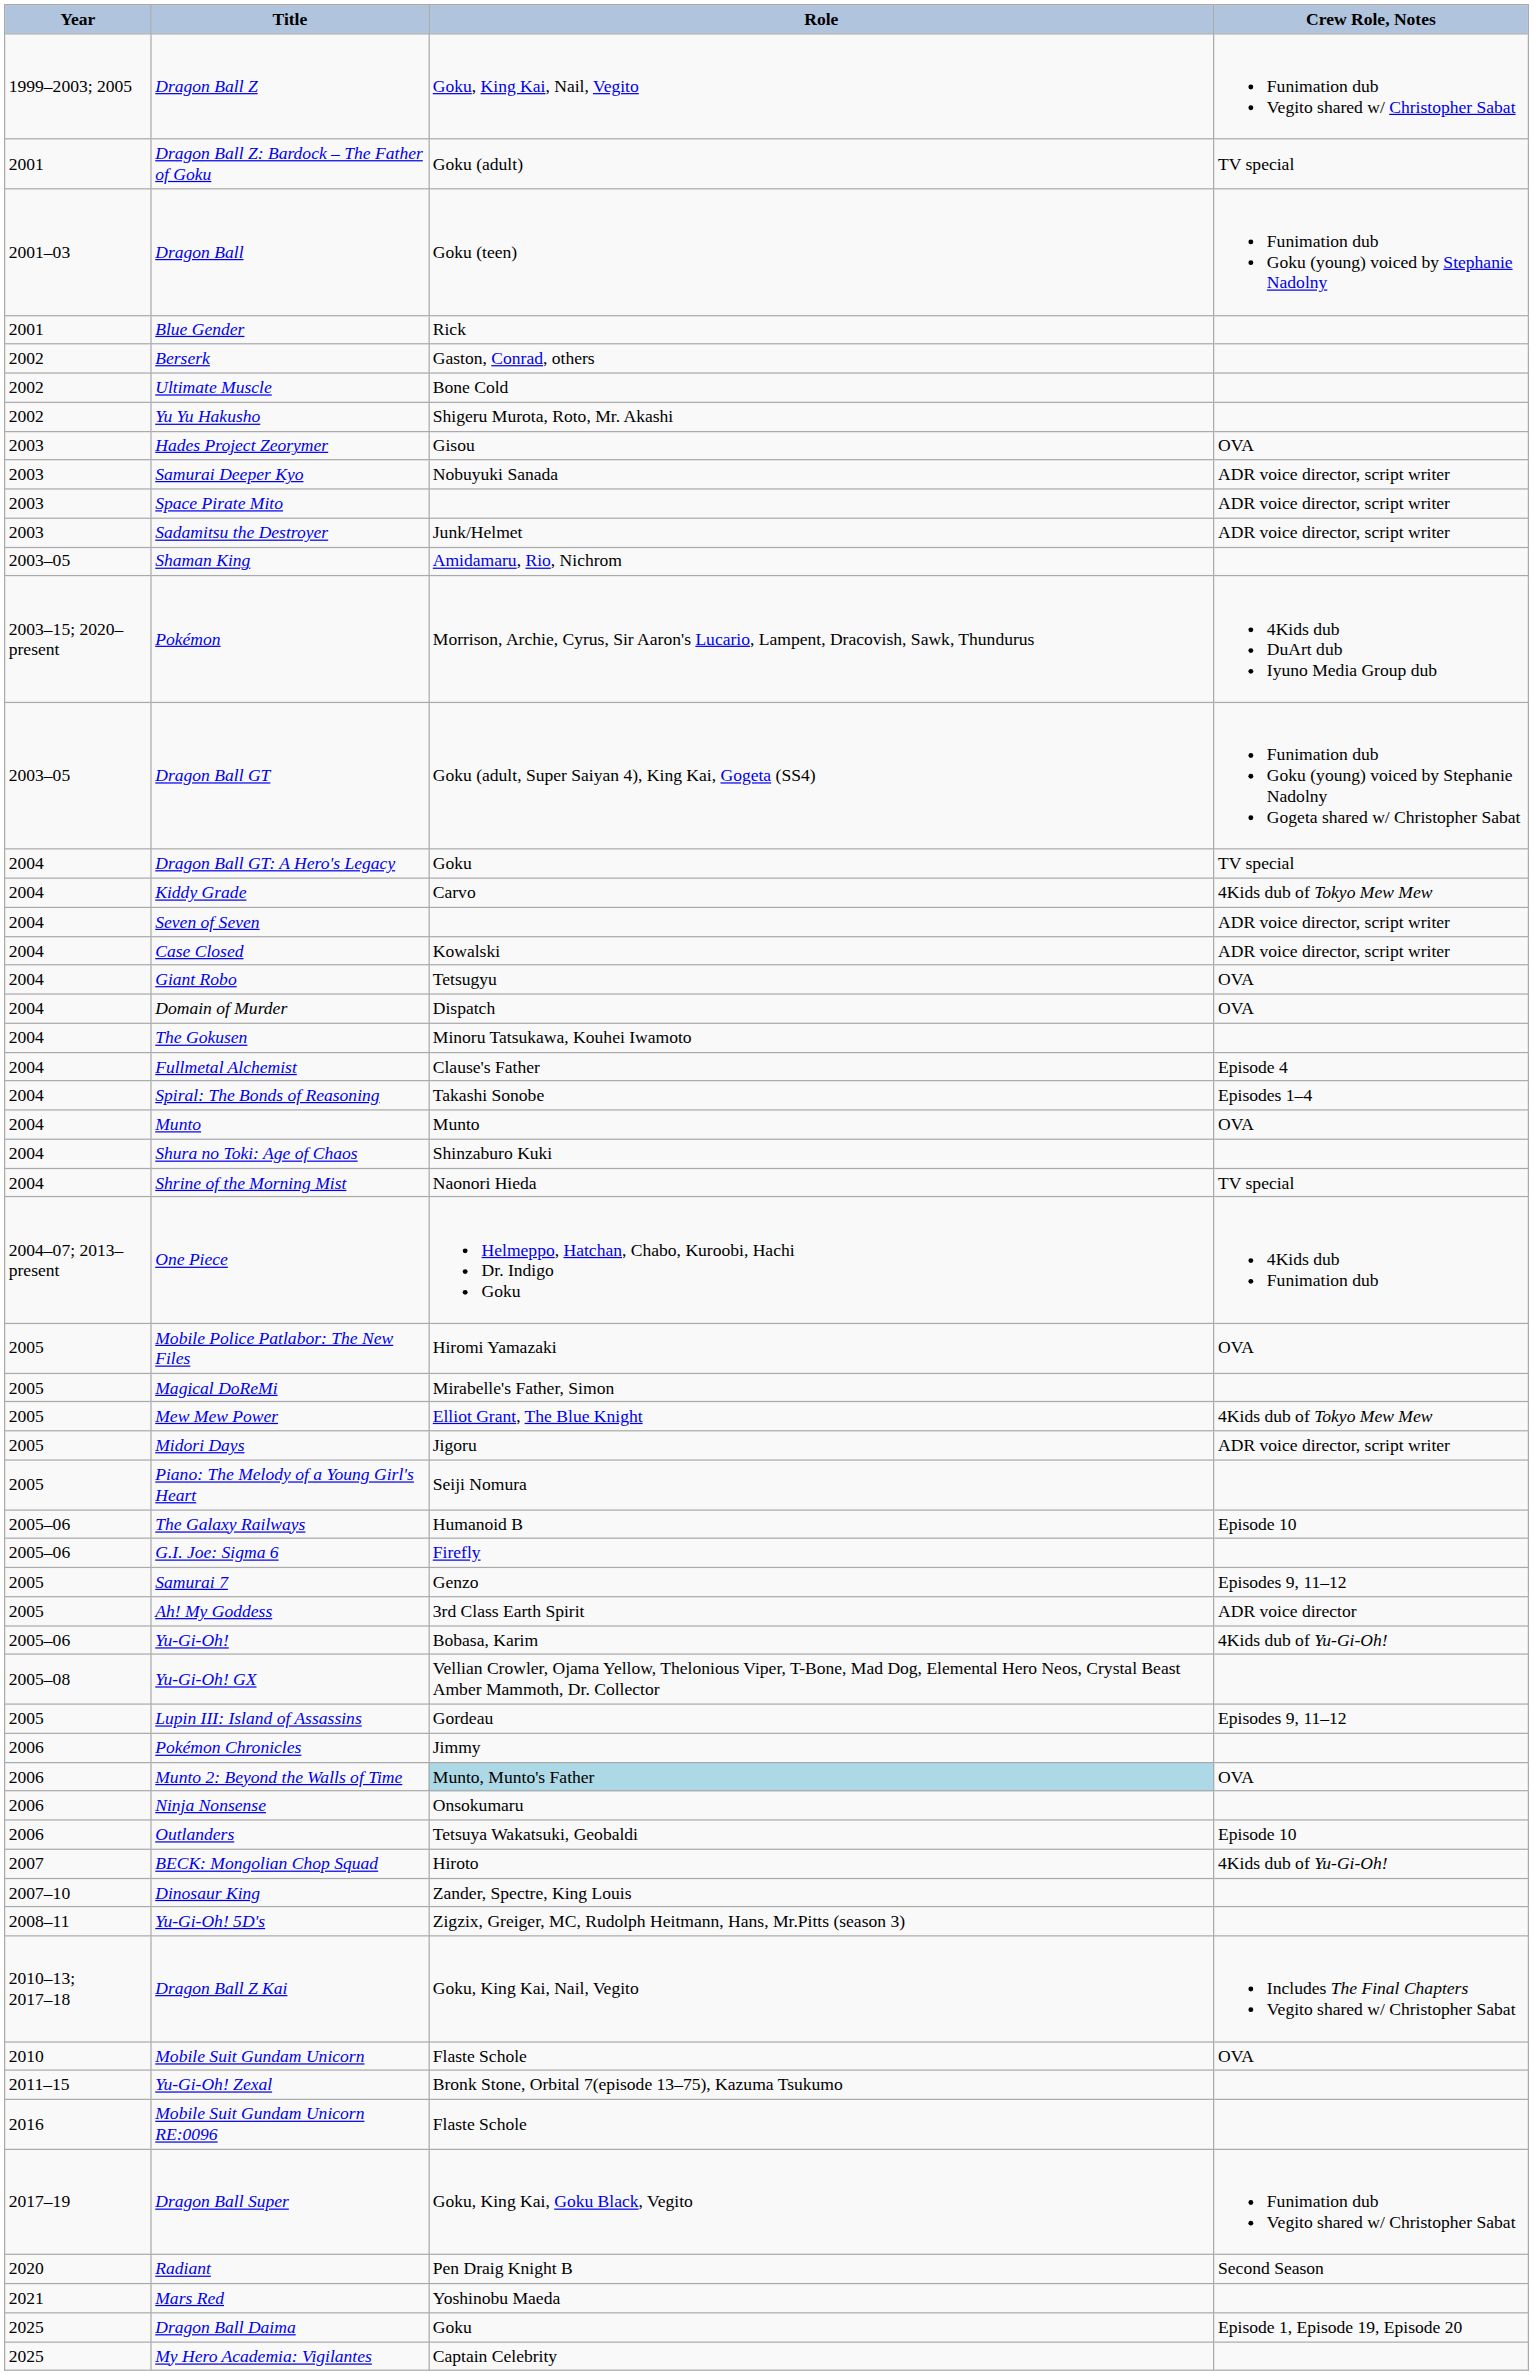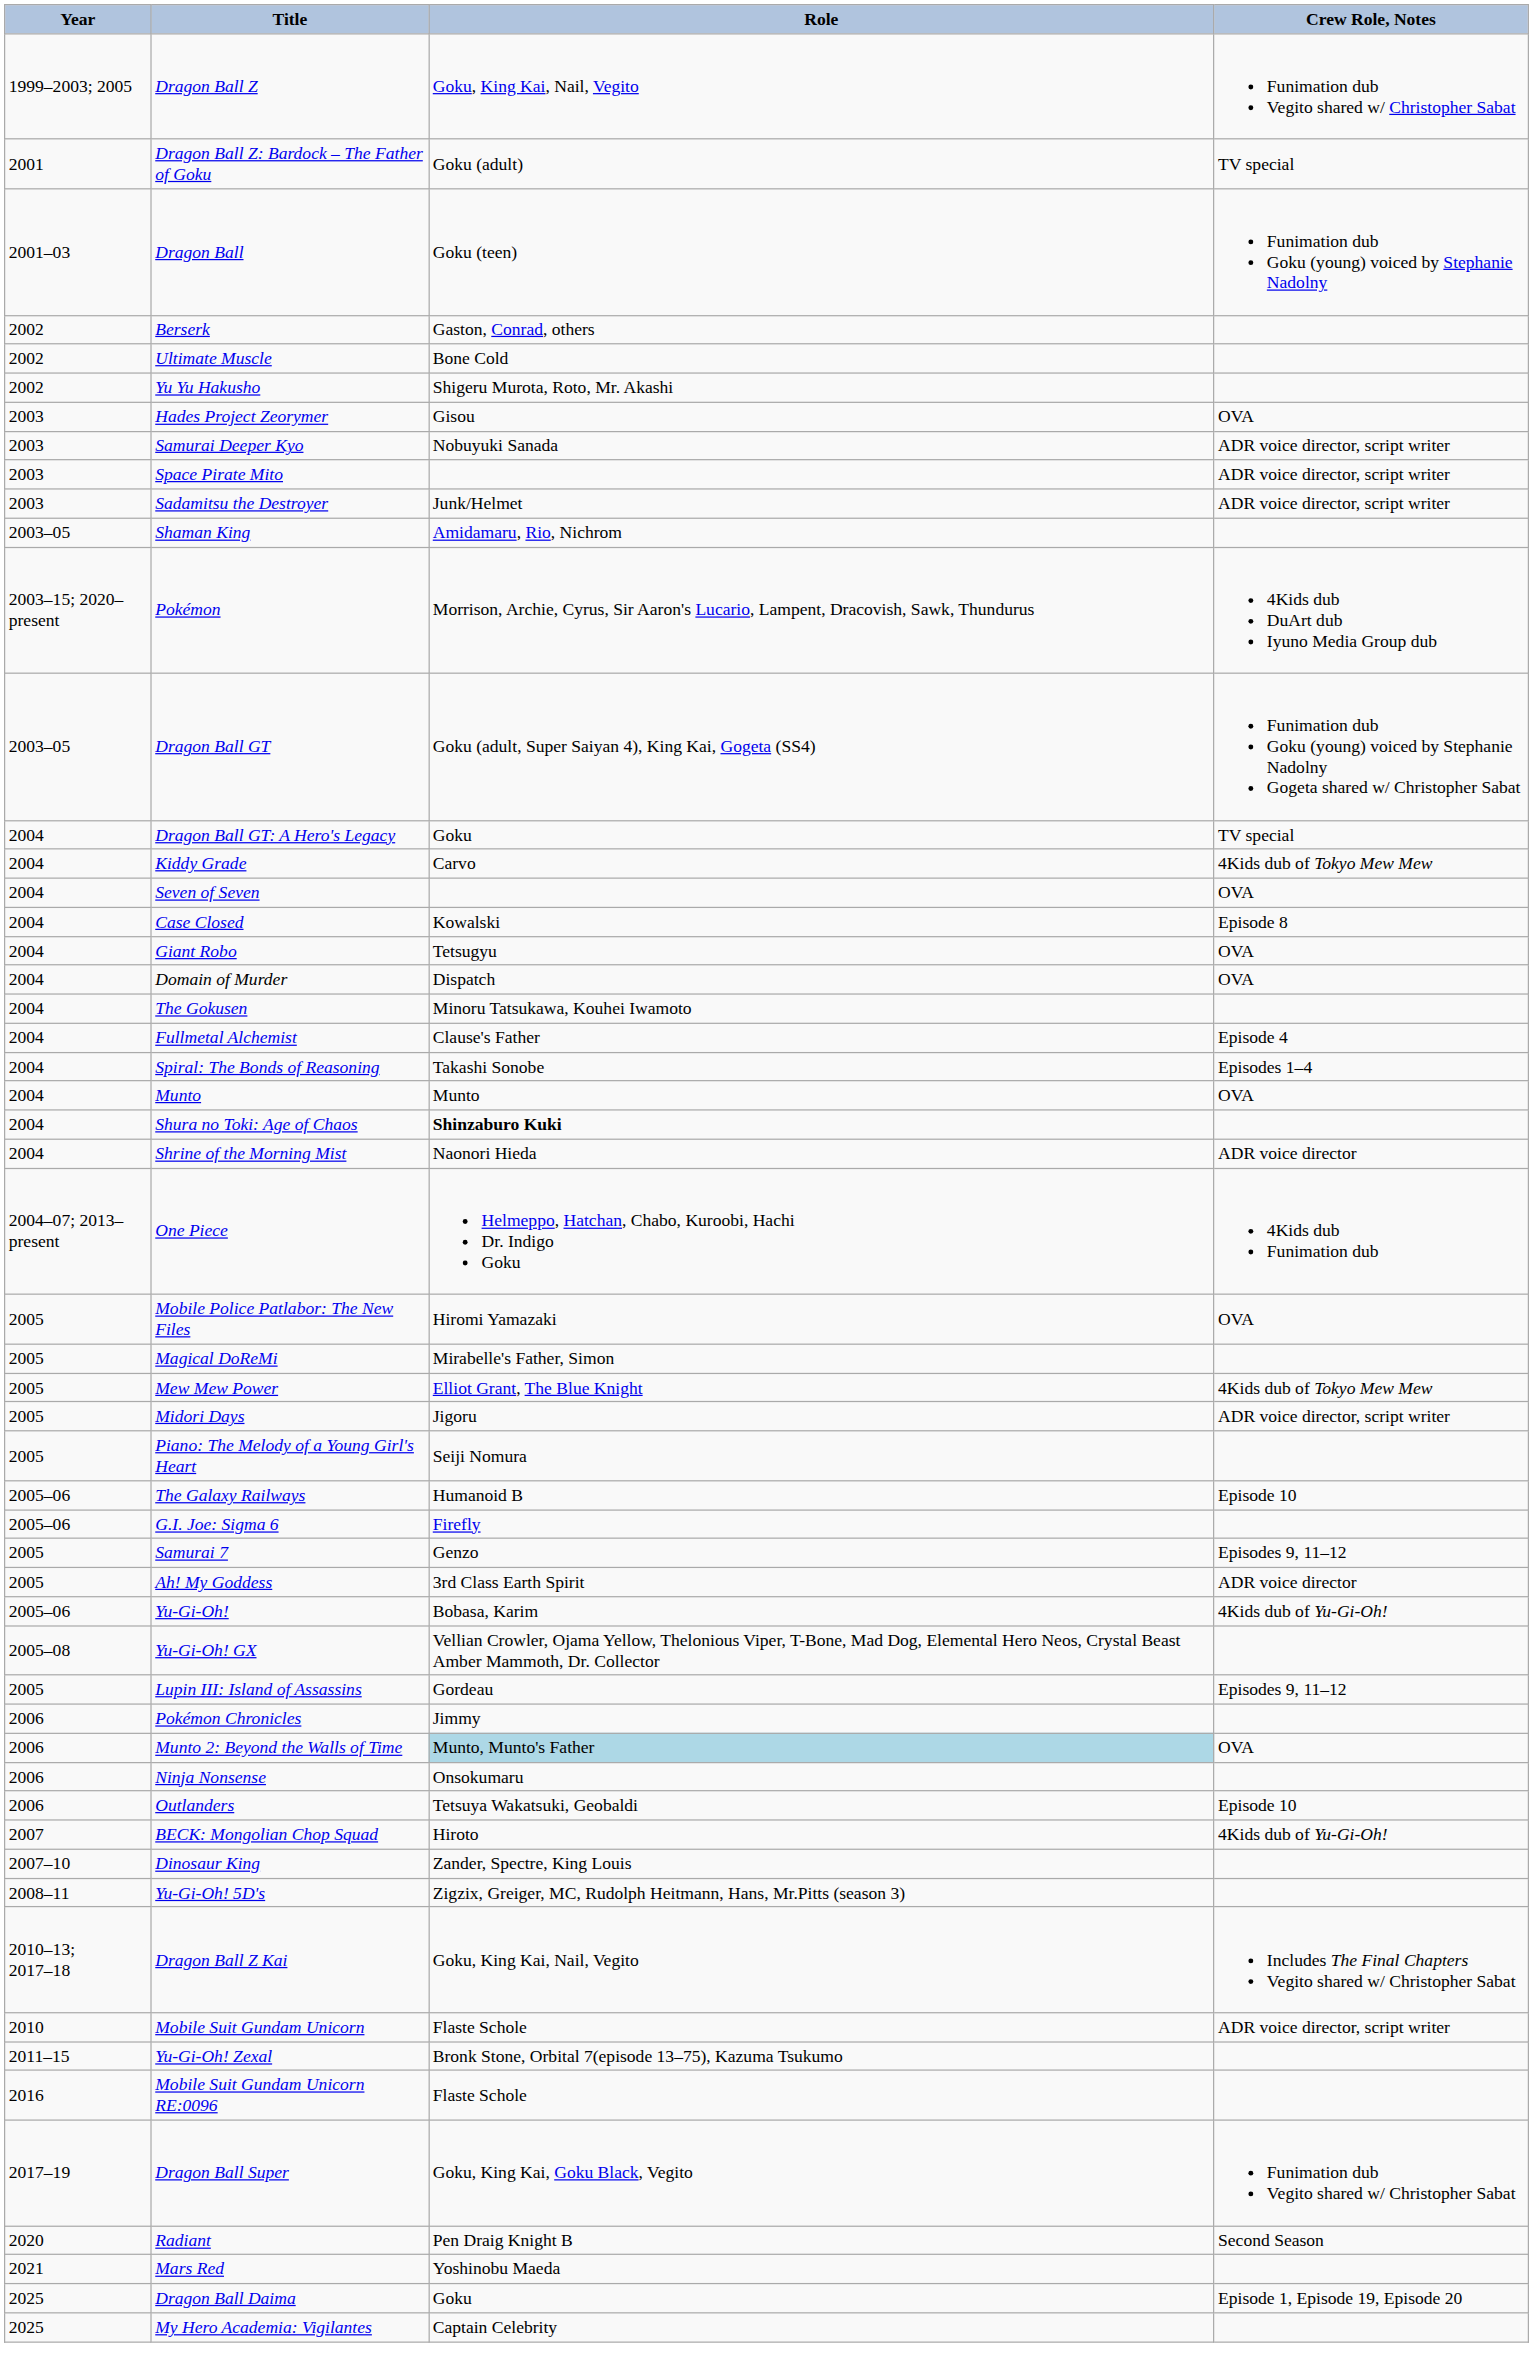- row: 2001 | Blue Gender | Rick
Seven of Seven | Crew Role, Notes: ADR voice director, script writer -> OVA
Case Closed | Crew Role, Notes: ADR voice director, script writer -> Episode 8
Shura no Toki: Age of Chaos | Role: normal -> bold
Shrine of the Morning Mist | Crew Role, Notes: TV special -> ADR voice director
Mobile Suit Gundam Unicorn | Crew Role, Notes: OVA -> ADR voice director, script writer
